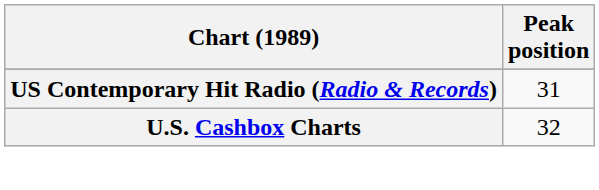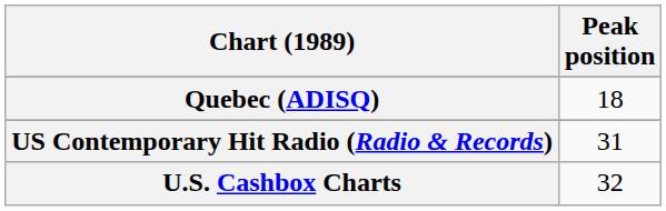+ row: Quebec (ADISQ) | 18
